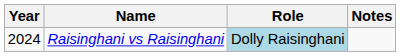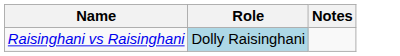- column: Year | 2024
